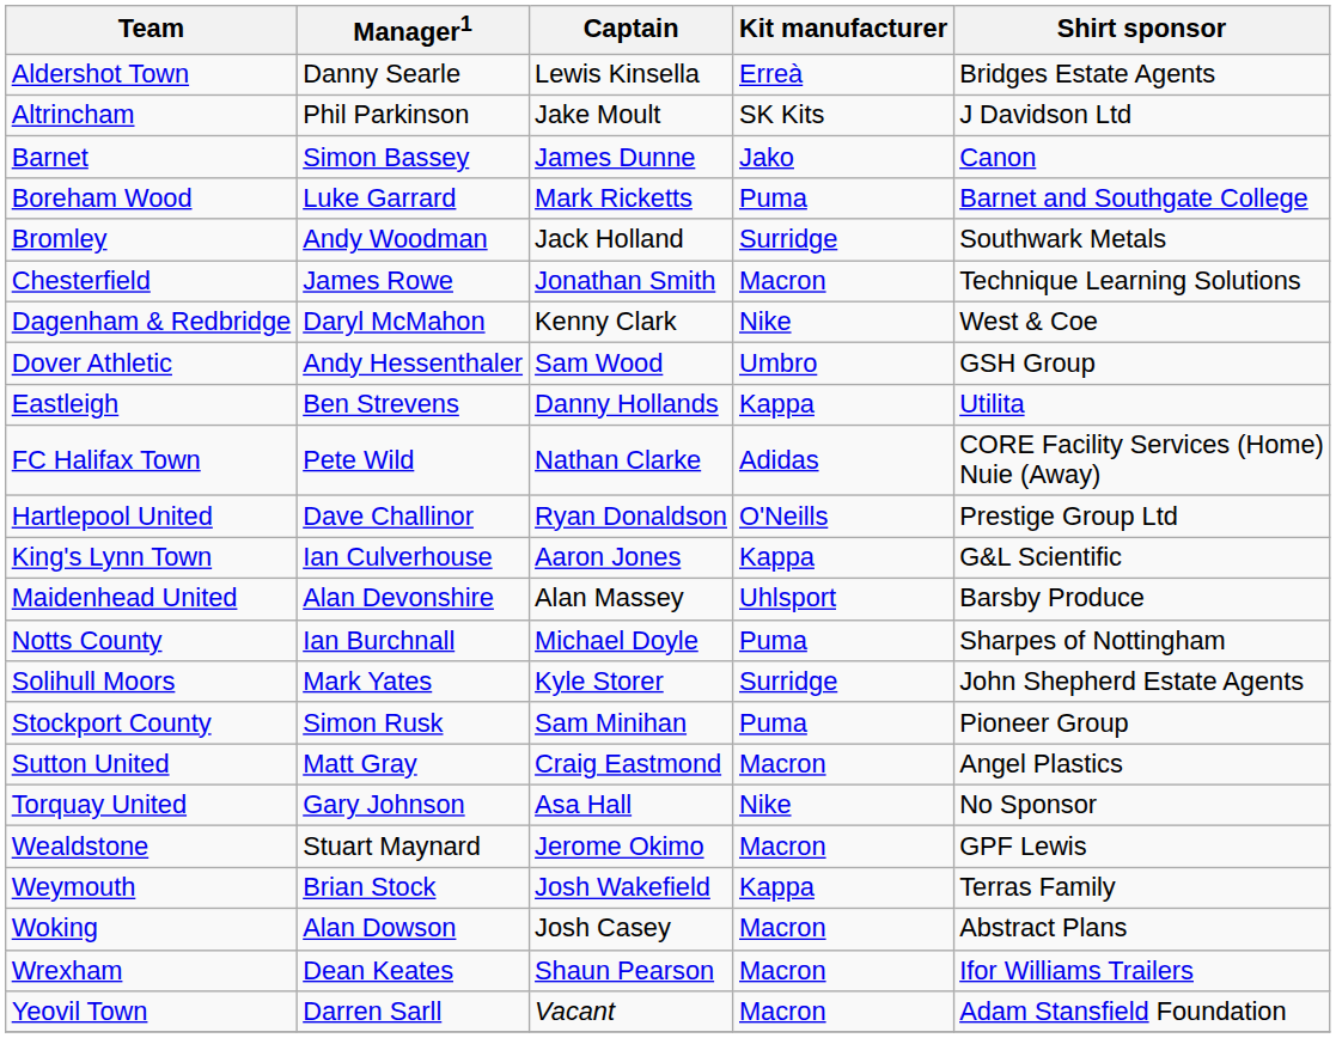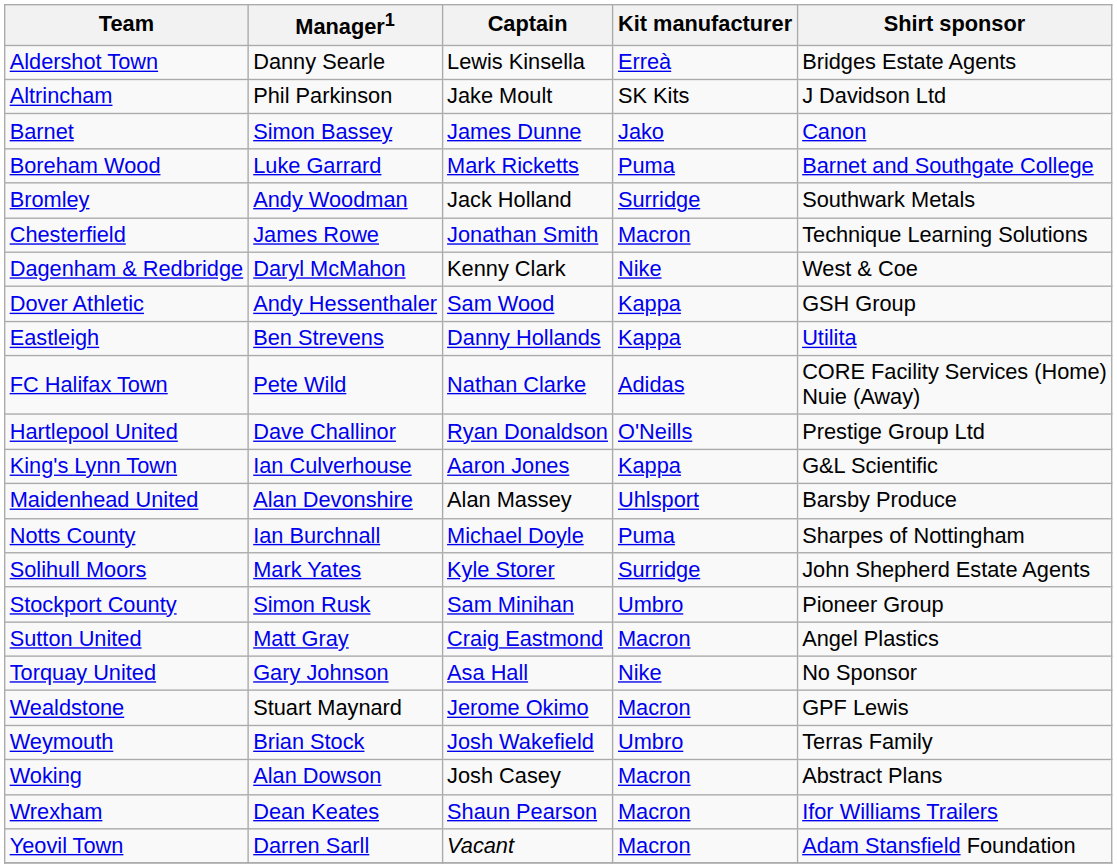Dover Athletic | Kit manufacturer: Umbro -> Kappa
Stockport County | Kit manufacturer: Puma -> Umbro
Weymouth | Kit manufacturer: Kappa -> Umbro
